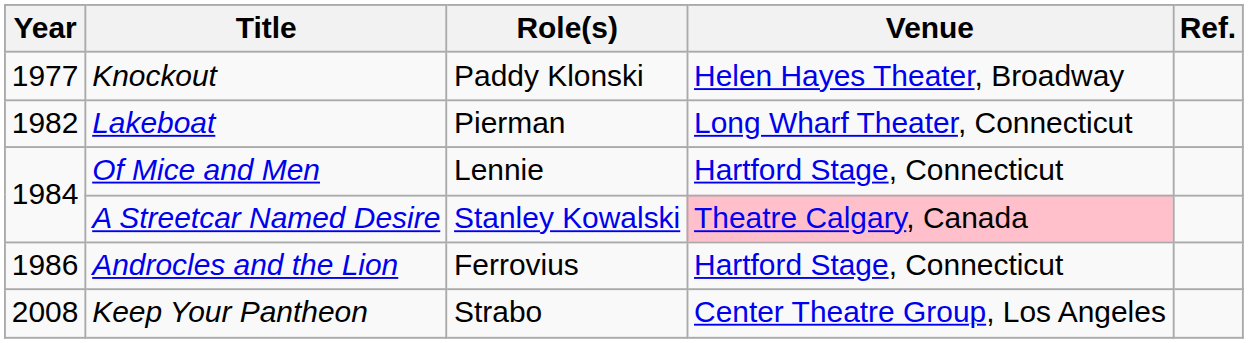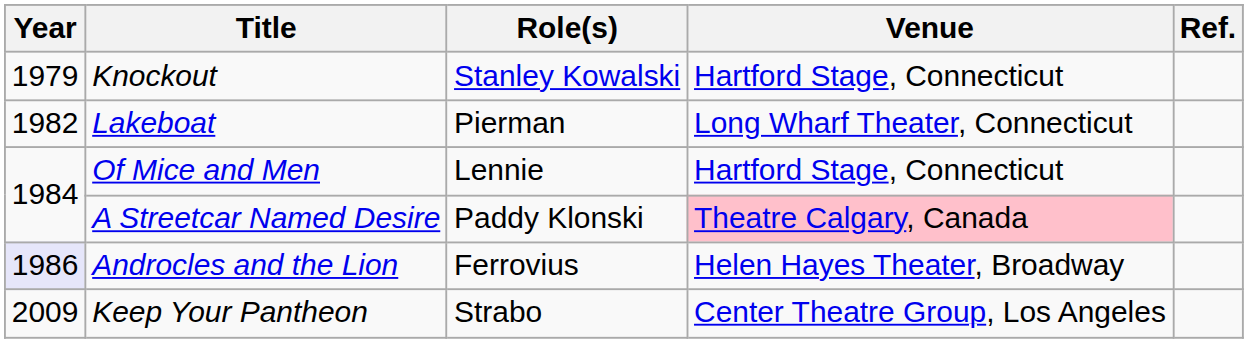Knockout | Year: 1977 -> 1979
Knockout | Role(s): Paddy Klonski -> Stanley Kowalski
Knockout | Venue: Helen Hayes Theater, Broadway -> Hartford Stage, Connecticut
A Streetcar Named Desire | Role(s): Stanley Kowalski -> Paddy Klonski
Androcles and the Lion | Year: no background -> lavender background
Androcles and the Lion | Venue: Hartford Stage, Connecticut -> Helen Hayes Theater, Broadway
Keep Your Pantheon | Year: 2008 -> 2009
